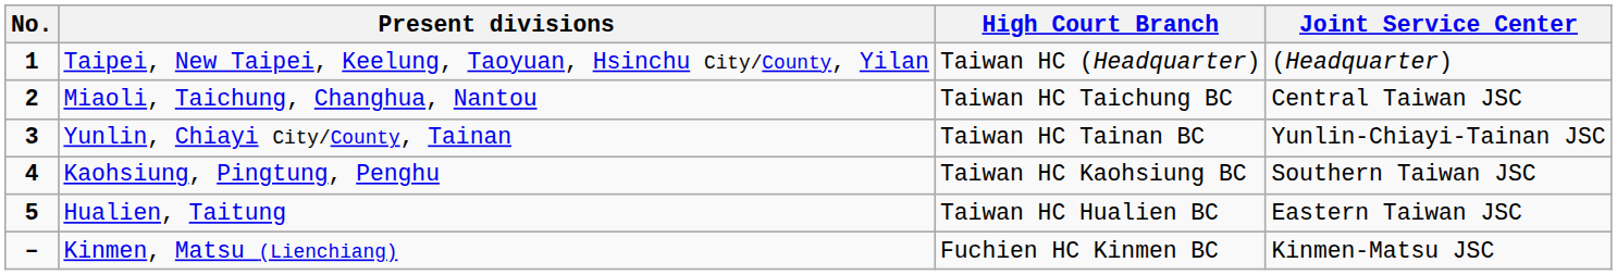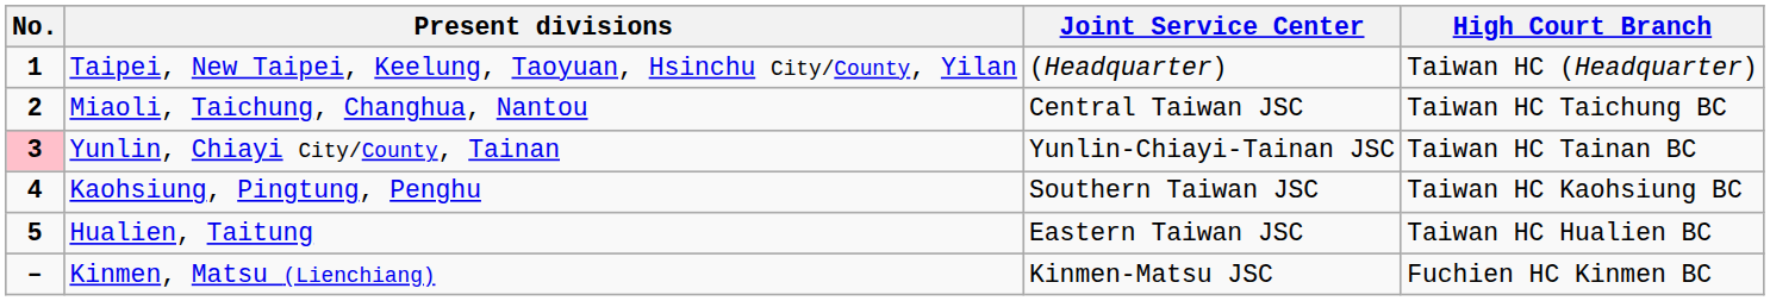columns swapped: Joint Service Center <-> High Court Branch
Yunlin, Chiayi City/County, Tainan | No.: no background -> pink background
